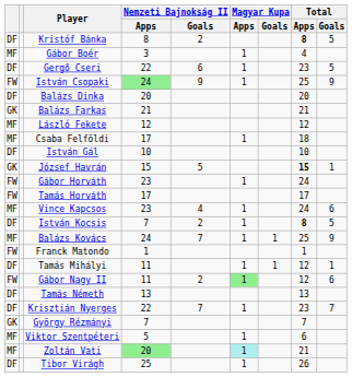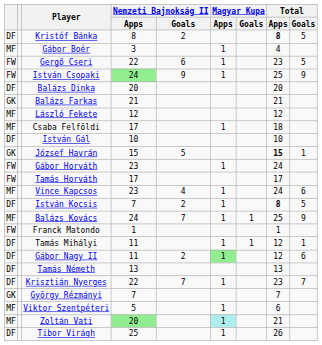Gergő Cseri | column 1: DF -> FW
Gábor Nagy II | column 1: FW -> DF
